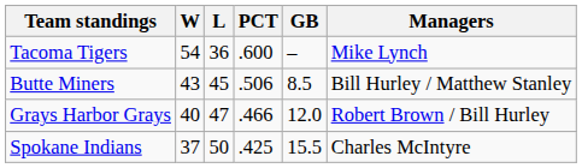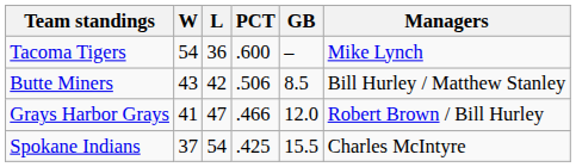Butte Miners | L: 45 -> 42
Grays Harbor Grays | W: 40 -> 41
Spokane Indians | L: 50 -> 54
